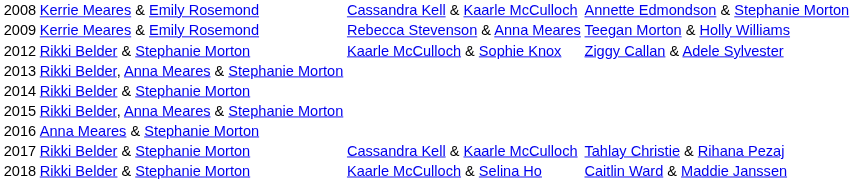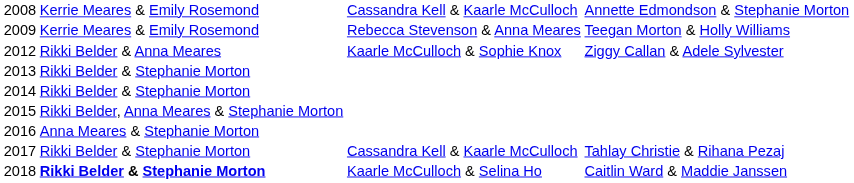2012 | column 2: Rikki Belder & Stephanie Morton -> Rikki Belder & Anna Meares
2013 | column 2: Rikki Belder, Anna Meares & Stephanie Morton -> Rikki Belder & Stephanie Morton
2018 | column 2: normal -> bold
